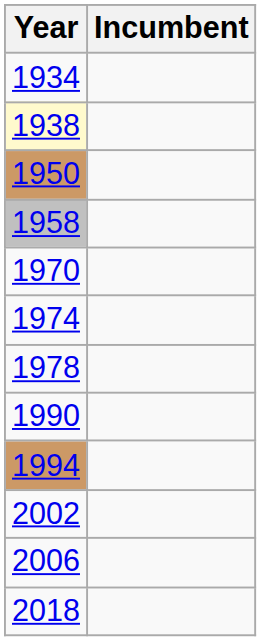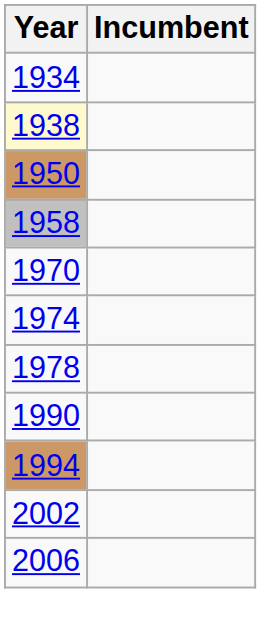- row: 2018
